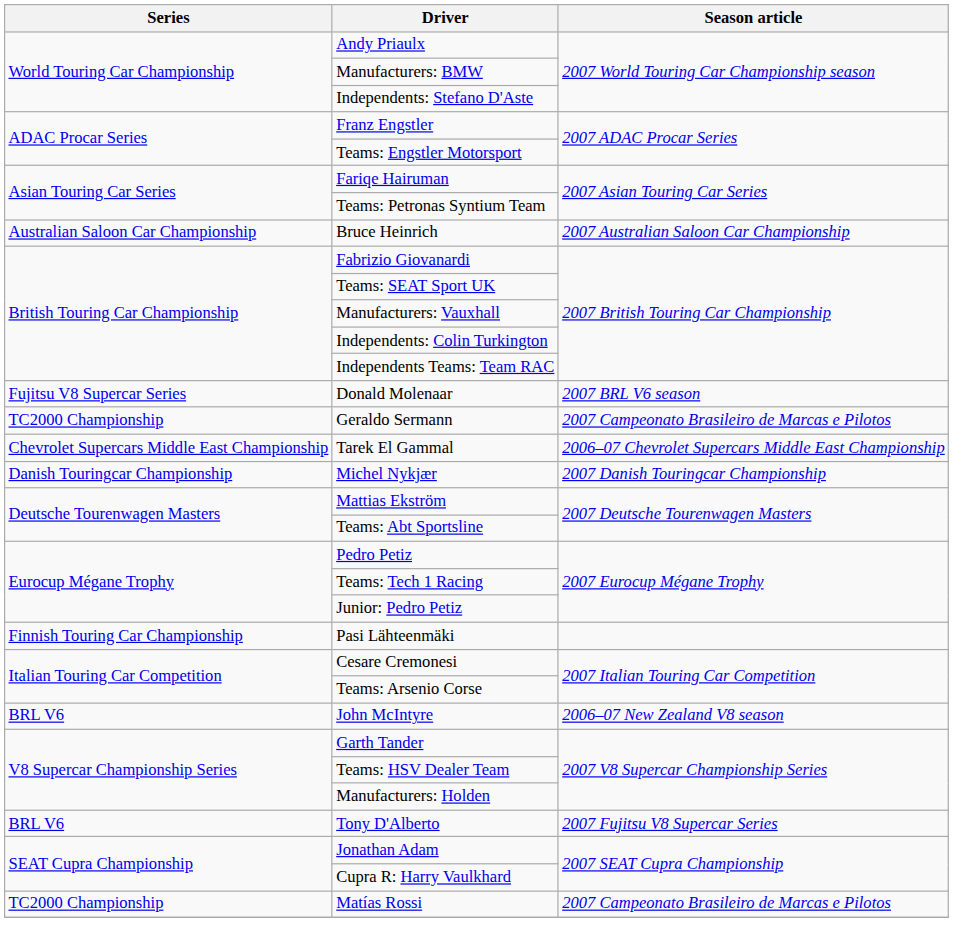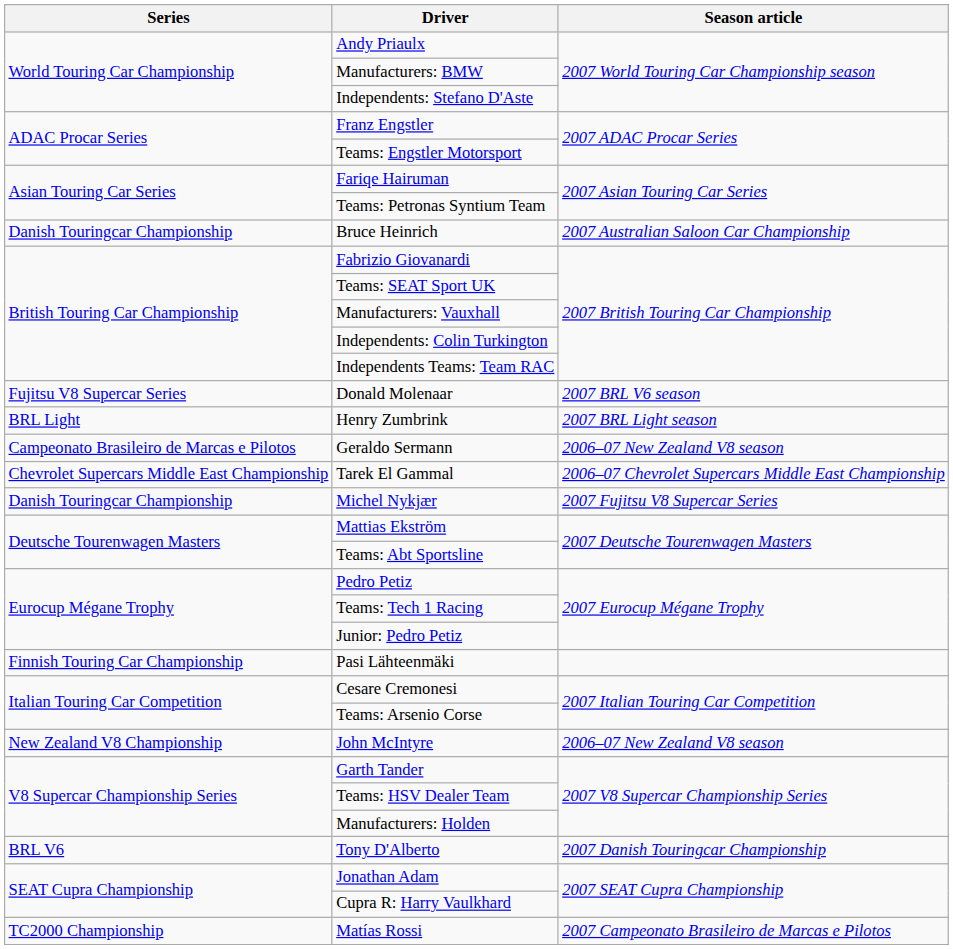Bruce Heinrich | Series: Australian Saloon Car Championship -> Danish Touringcar Championship
+ row: BRL Light | Henry Zumbrink | 2007 BRL Light season
Geraldo Sermann | Series: TC2000 Championship -> Campeonato Brasileiro de Marcas e Pilotos
Geraldo Sermann | Season article: 2007 Campeonato Brasileiro de Marcas e Pilotos -> 2006–07 New Zealand V8 season
Michel Nykjær | Season article: 2007 Danish Touringcar Championship -> 2007 Fujitsu V8 Supercar Series
John McIntyre | Series: BRL V6 -> New Zealand V8 Championship
Tony D'Alberto | Season article: 2007 Fujitsu V8 Supercar Series -> 2007 Danish Touringcar Championship
